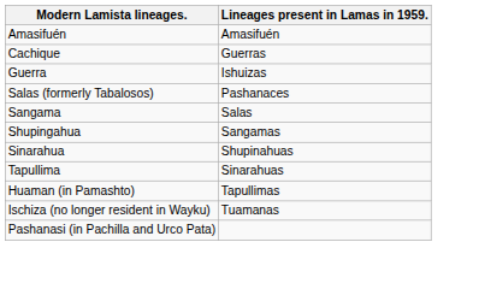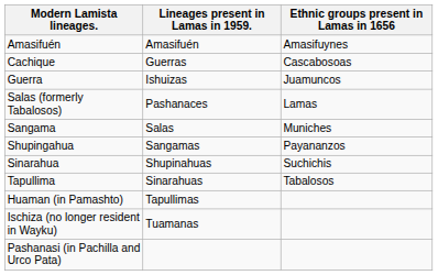+ column: Ethnic groups present in Lamas in 1656 | Amasifuynes | Cascabosoas | Juamuncos | Lamas | Muniches | Payananzos | Suchichis | Tabalosos
